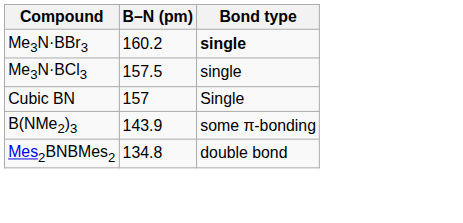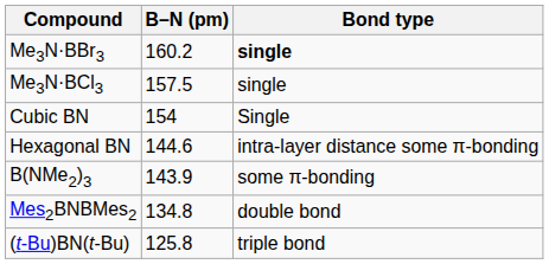Cubic BN | B–N (pm): 157 -> 154
+ row: Hexagonal BN | 144.6 | intra-layer distance some π-bonding
+ row: (t-Bu)BN(t-Bu) | 125.8 | triple bond
